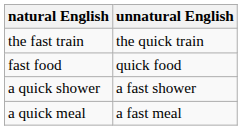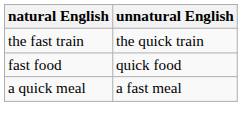- row: a quick shower | a fast shower
